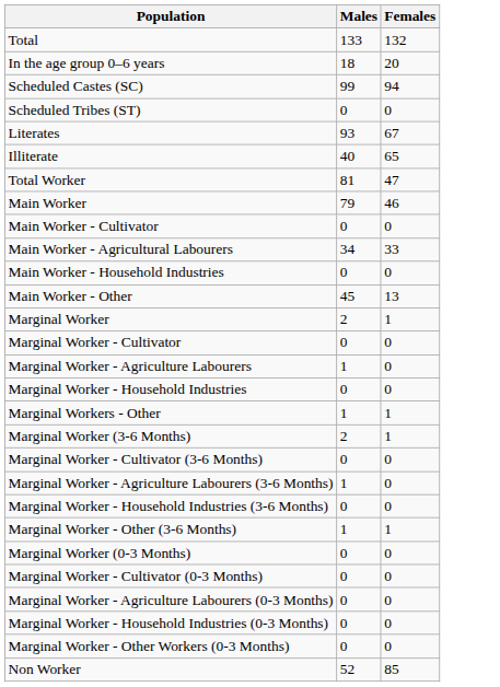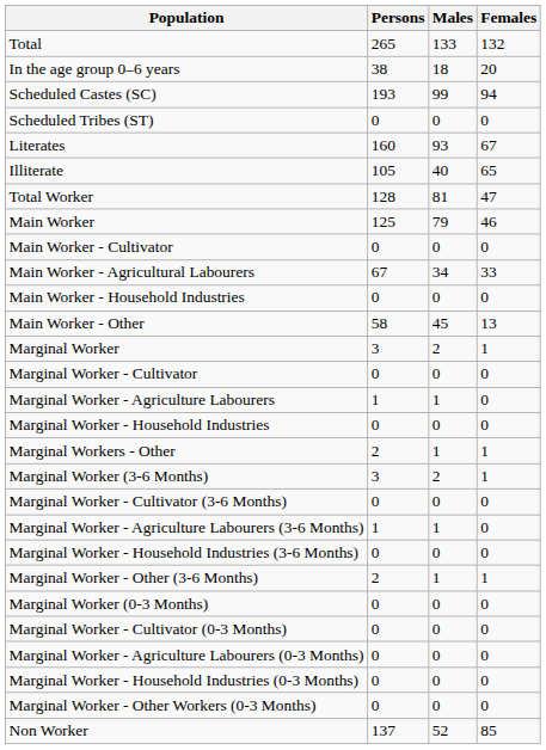+ column: Persons | 265 | 38 | 193 | 0 | 160 | 105 | 128 | 125 | 0 | 67 | 0 | 58 | 3 | 0 | 1 | 0 | 2 | 3 | 0 | 1 | 0 | 2 | 0 | 0 | 0 | 0 | 0 | 137
